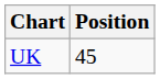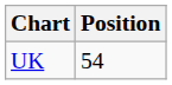UK | Position: 45 -> 54
